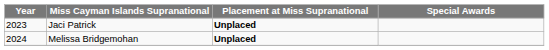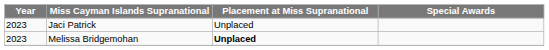Jaci Patrick | Placement at Miss Supranational: bold -> normal
Melissa Bridgemohan | Year: 2024 -> 2023
